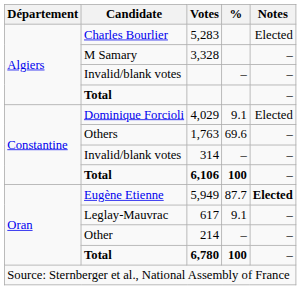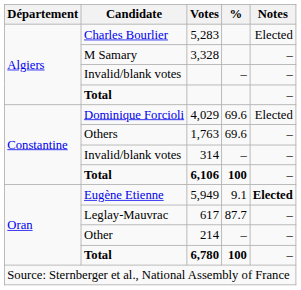4,029 | %: 9.1 -> 69.6
5,949 | %: 87.7 -> 9.1
617 | %: 9.1 -> 87.7
